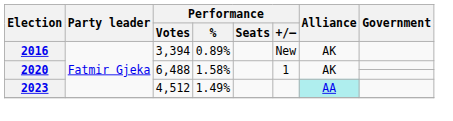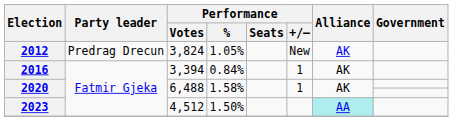+ row: 2012 | Predrag Drecun | 3,824 | 1.05% | New | AK
2016 | Performance / %: 0.89% -> 0.84%
2016 | Performance / +/–: New -> 1
2023 | Performance / %: 1.49% -> 1.50%
